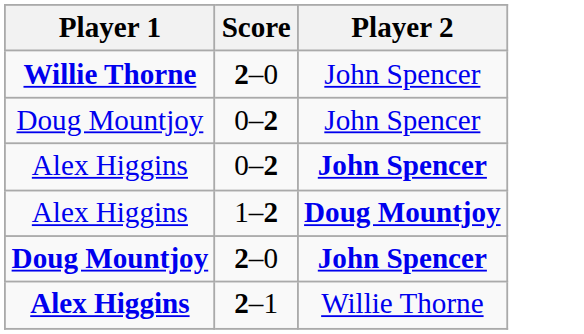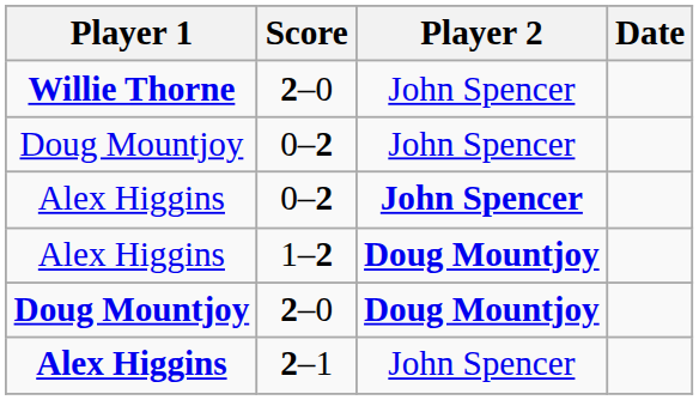+ column: Date
Doug Mountjoy / 2–0 | Player 2: John Spencer -> Doug Mountjoy
2–1 | Player 2: Willie Thorne -> John Spencer
